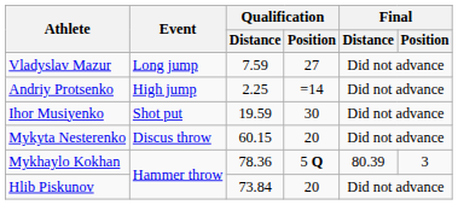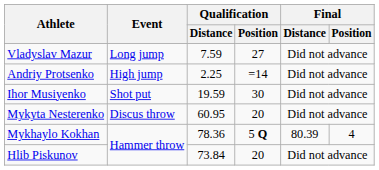Mykyta Nesterenko | Qualification / Distance: 60.15 -> 60.95
Mykhaylo Kokhan | Final / Position: 3 -> 4
